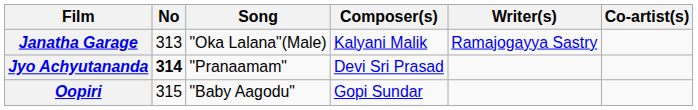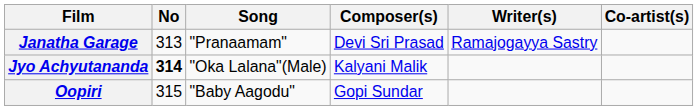Janatha Garage | Song: "Oka Lalana"(Male) -> "Pranaamam"
Janatha Garage | Composer(s): Kalyani Malik -> Devi Sri Prasad
Jyo Achyutananda | Song: "Pranaamam" -> "Oka Lalana"(Male)
Jyo Achyutananda | Composer(s): Devi Sri Prasad -> Kalyani Malik
